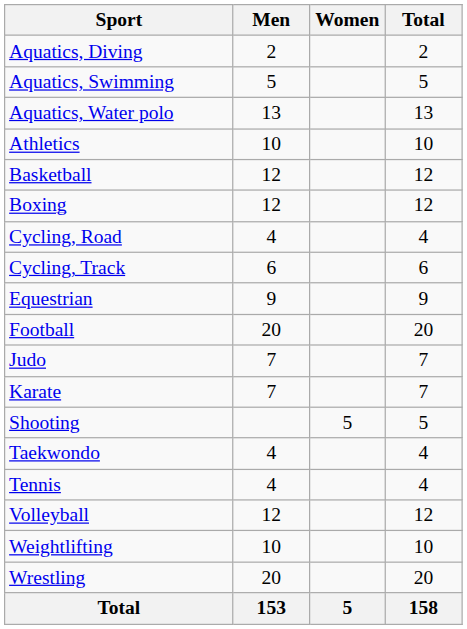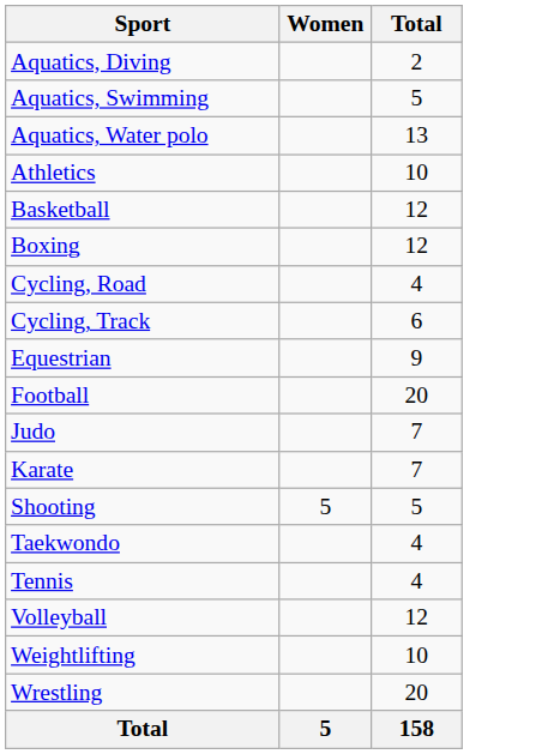- column: Men | 2 | 5 | 13 | 10 | 12 | 12 | 4 | 6 | 9 | 20 | 7 | 7 | 4 | 4 | 12 | 10 | 20 | 153
